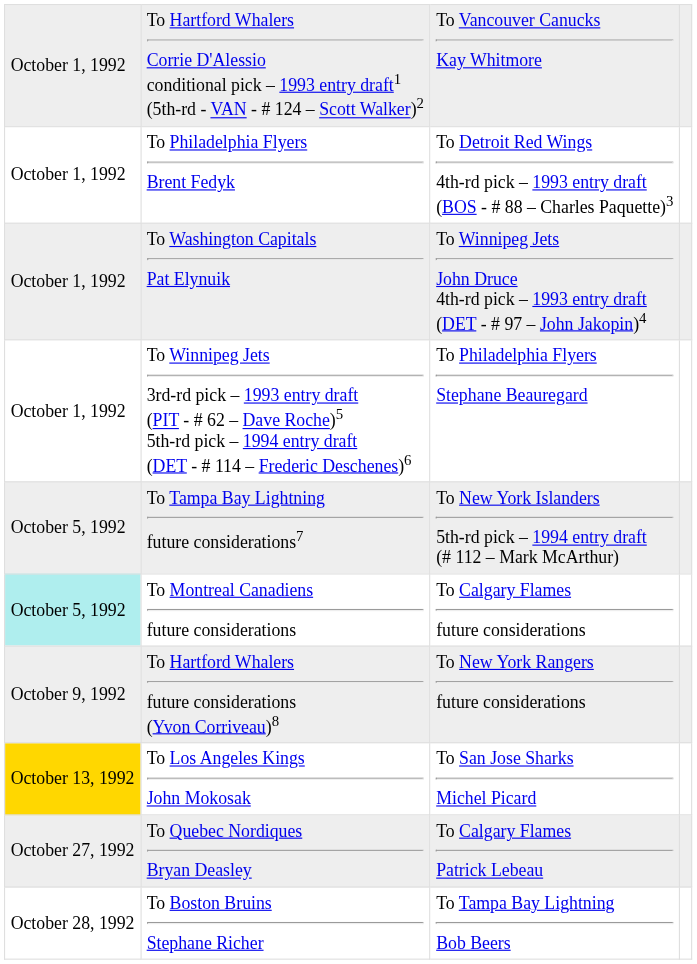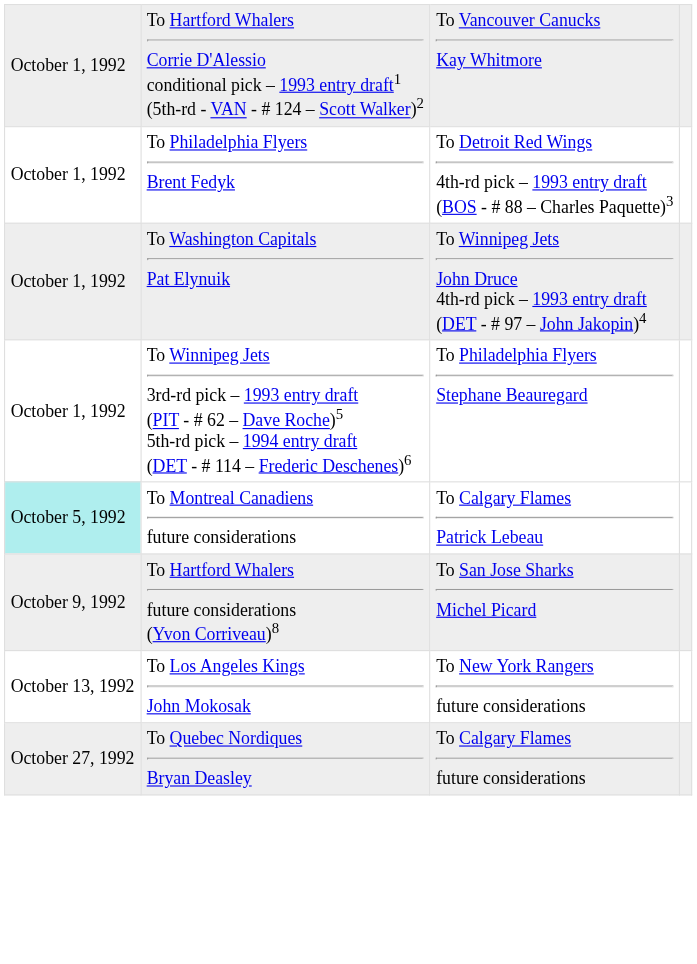- row: October 5, 1992 | To Tampa Bay Lightning future considerations7 | To New York Islanders 5th-rd pick – 1994 entry draft (# 112 – Mark McArthur)
To Montreal Canadiens future considerations | column 3: To Calgary Flames future considerations -> To Calgary Flames Patrick Lebeau
To Hartford Whalers future considerations (Yvon Corriveau)8 | column 3: To New York Rangers future considerations -> To San Jose Sharks Michel Picard
To Los Angeles Kings John Mokosak | column 1: gold background -> no background
To Los Angeles Kings John Mokosak | column 3: To San Jose Sharks Michel Picard -> To New York Rangers future considerations
To Quebec Nordiques Bryan Deasley | column 3: To Calgary Flames Patrick Lebeau -> To Calgary Flames future considerations
- row: October 28, 1992 | To Boston Bruins Stephane Richer | To Tampa Bay Lightning Bob Beers
